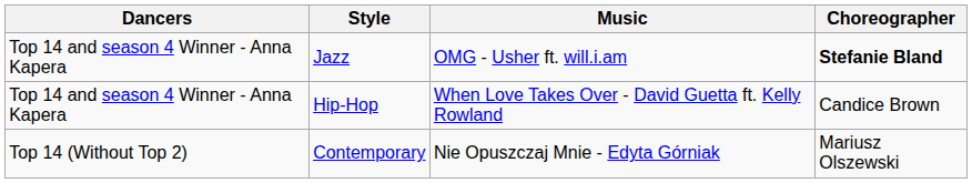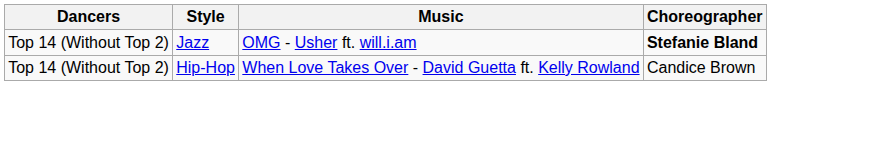Jazz | Dancers: Top 14 and season 4 Winner - Anna Kapera -> Top 14 (Without Top 2)
Hip-Hop | Dancers: Top 14 and season 4 Winner - Anna Kapera -> Top 14 (Without Top 2)
- row: Top 14 (Without Top 2) | Contemporary | Nie Opuszczaj Mnie - Edyta Górniak | Mariusz Olszewski
